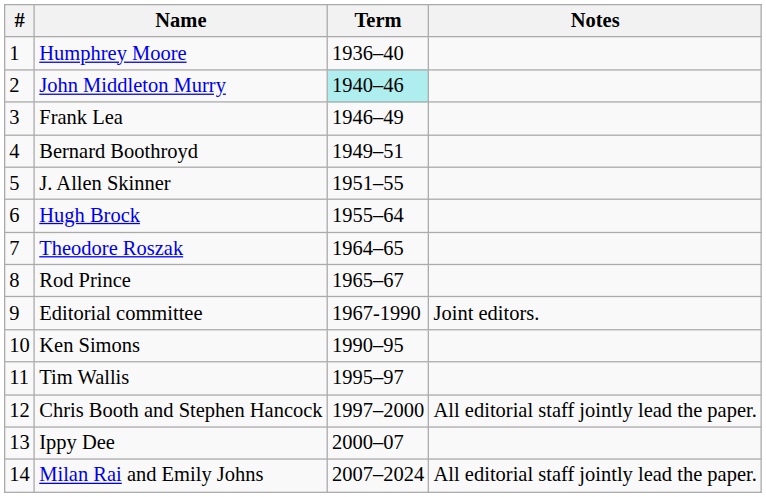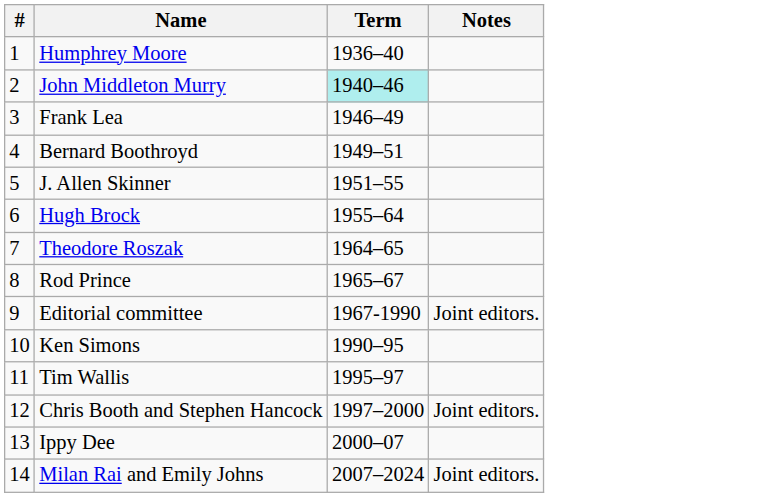Chris Booth and Stephen Hancock | Notes: All editorial staff jointly lead the paper. -> Joint editors.
Milan Rai and Emily Johns | Notes: All editorial staff jointly lead the paper. -> Joint editors.
